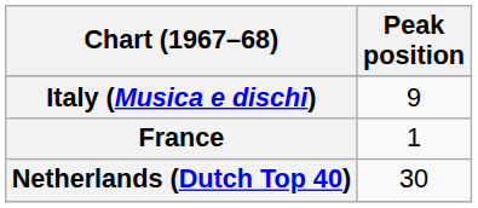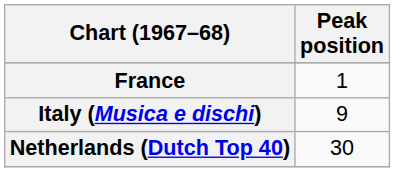rows swapped: France <-> Italy (Musica e dischi)
